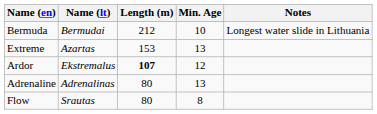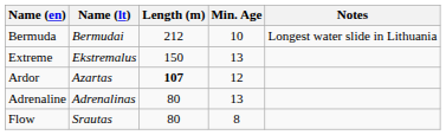Extreme | Name (lt): Azartas -> Ekstremalus
Extreme | Length (m): 153 -> 150
Ardor | Name (lt): Ekstremalus -> Azartas
